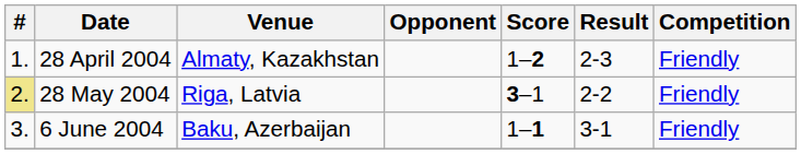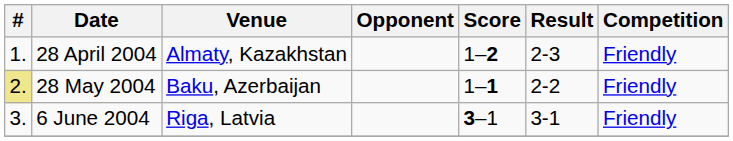28 May 2004 | Venue: Riga, Latvia -> Baku, Azerbaijan
28 May 2004 | Score: 3–1 -> 1–1
6 June 2004 | Venue: Baku, Azerbaijan -> Riga, Latvia
6 June 2004 | Score: 1–1 -> 3–1
